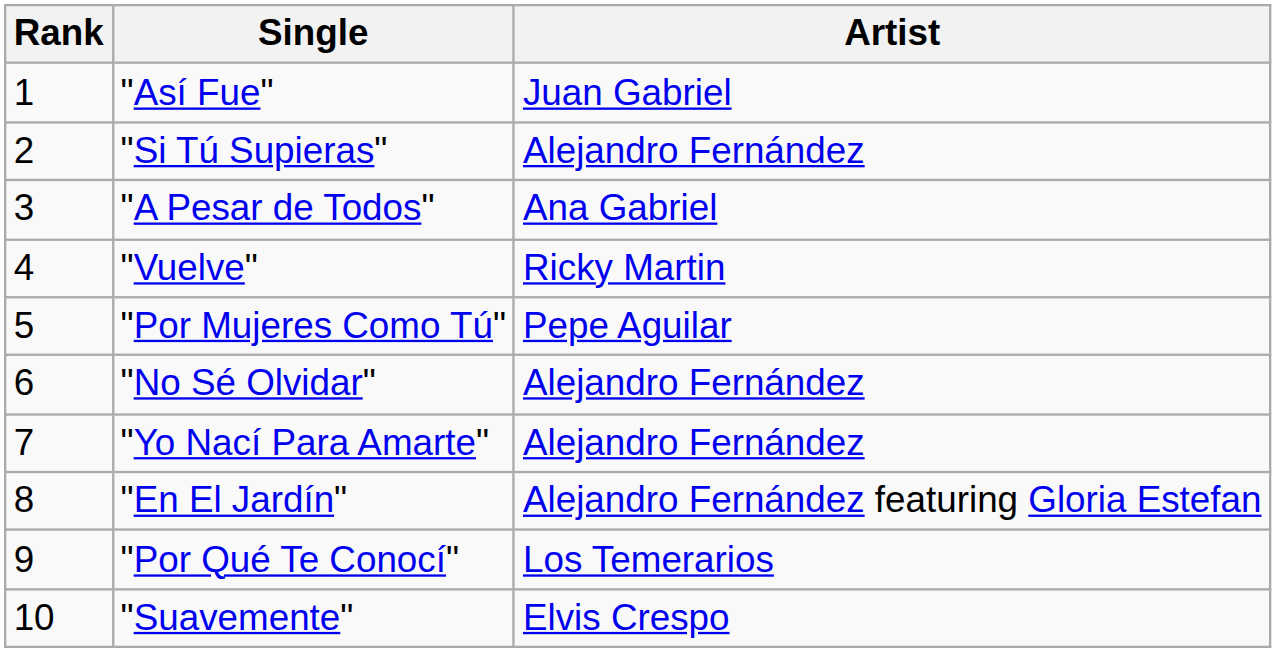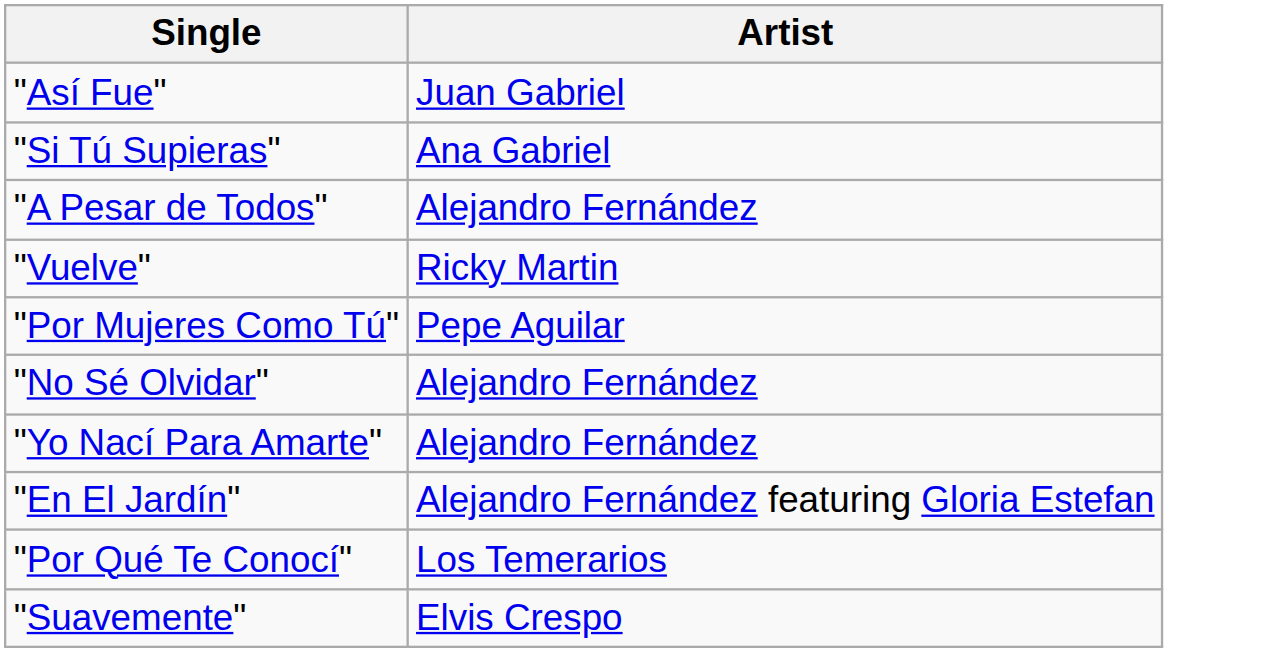- column: Rank | 1 | 2 | 3 | 4 | 5 | 6 | 7 | 8 | 9 | 10
"Si Tú Supieras" | Artist: Alejandro Fernández -> Ana Gabriel
"A Pesar de Todos" | Artist: Ana Gabriel -> Alejandro Fernández
